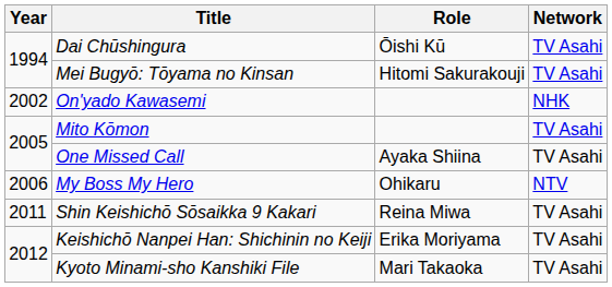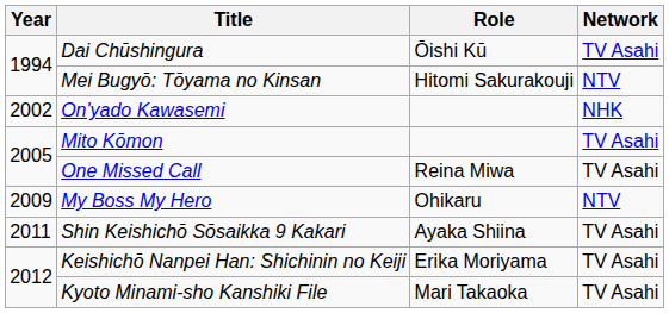Mei Bugyō: Tōyama no Kinsan | Network: TV Asahi -> NTV
One Missed Call | Role: Ayaka Shiina -> Reina Miwa
My Boss My Hero | Year: 2006 -> 2009
Shin Keishichō Sōsaikka 9 Kakari | Role: Reina Miwa -> Ayaka Shiina
